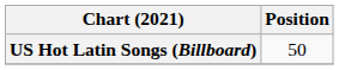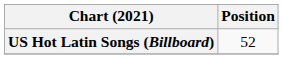US Hot Latin Songs (Billboard) | Position: 50 -> 52
